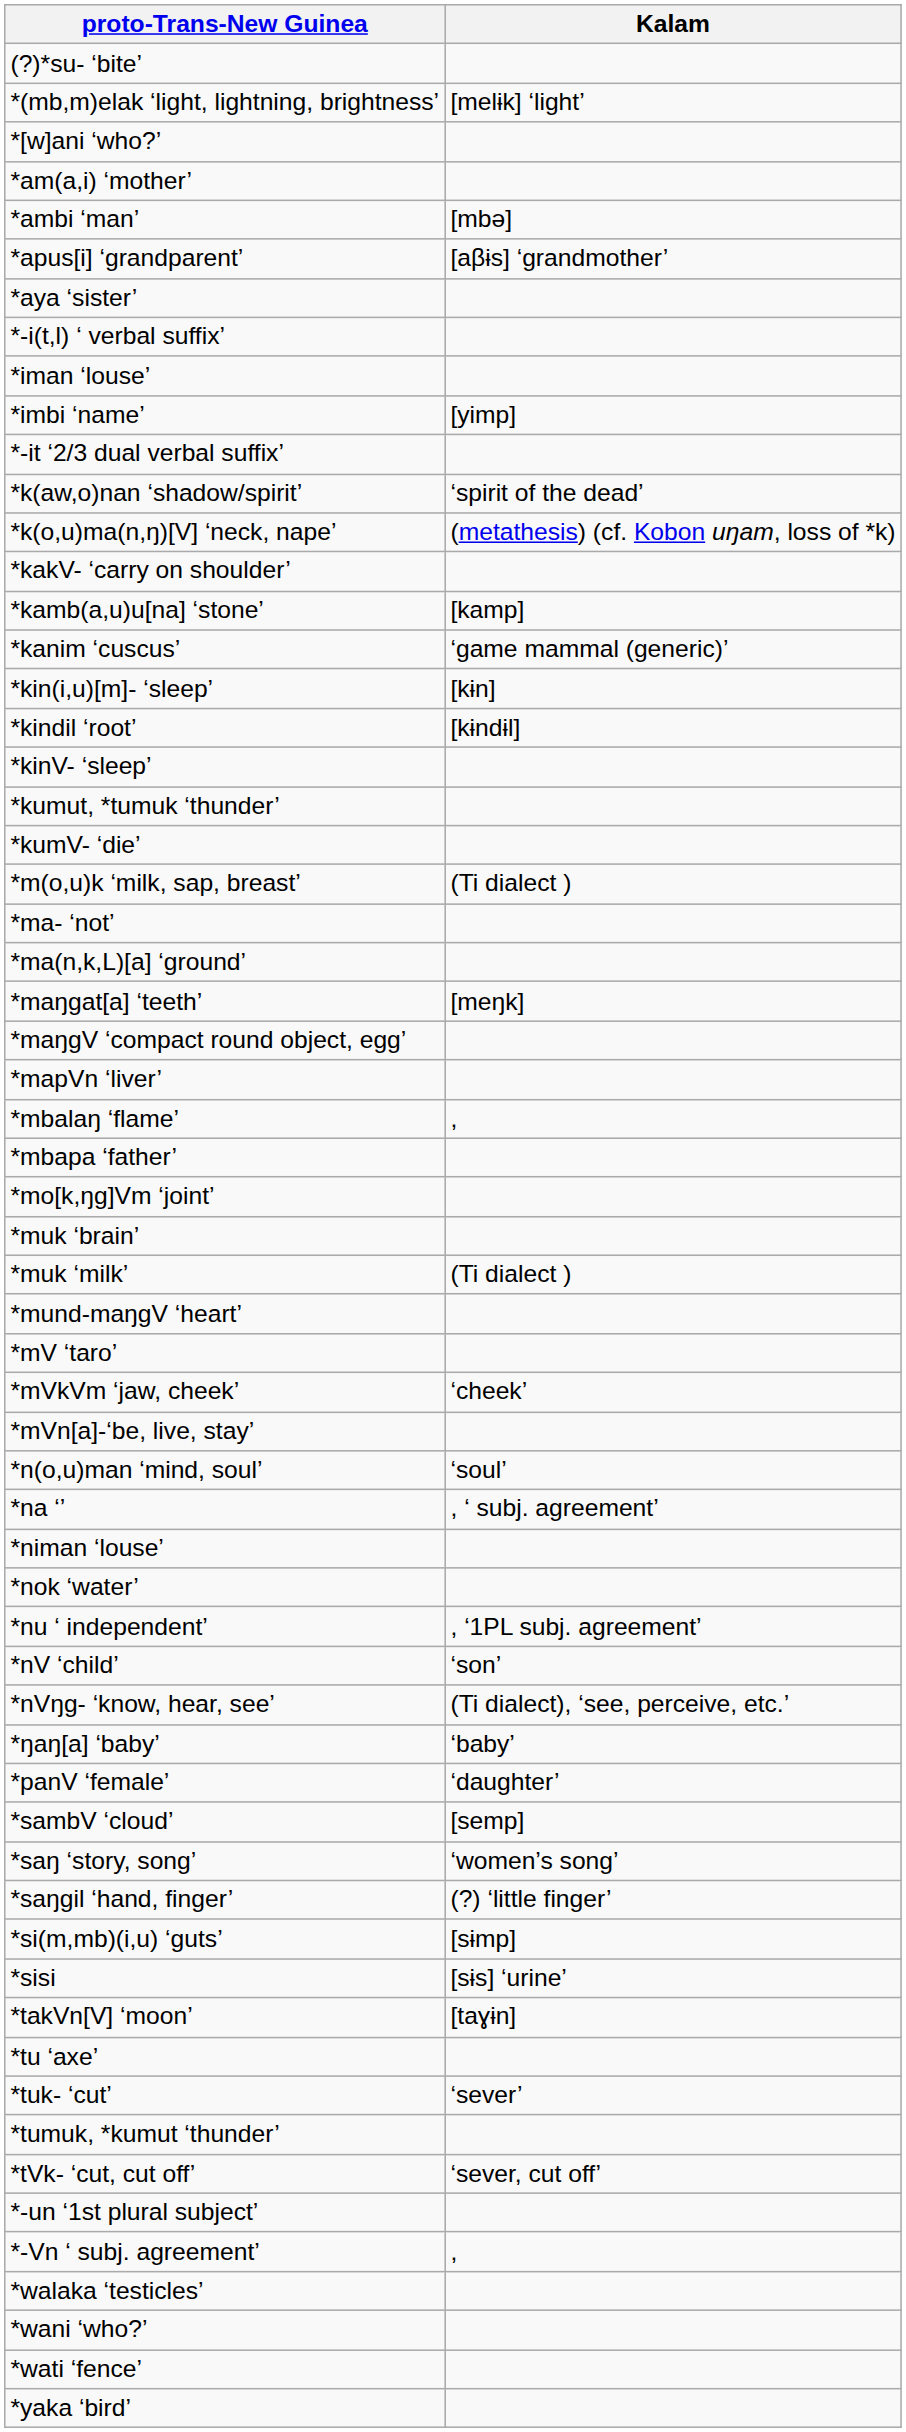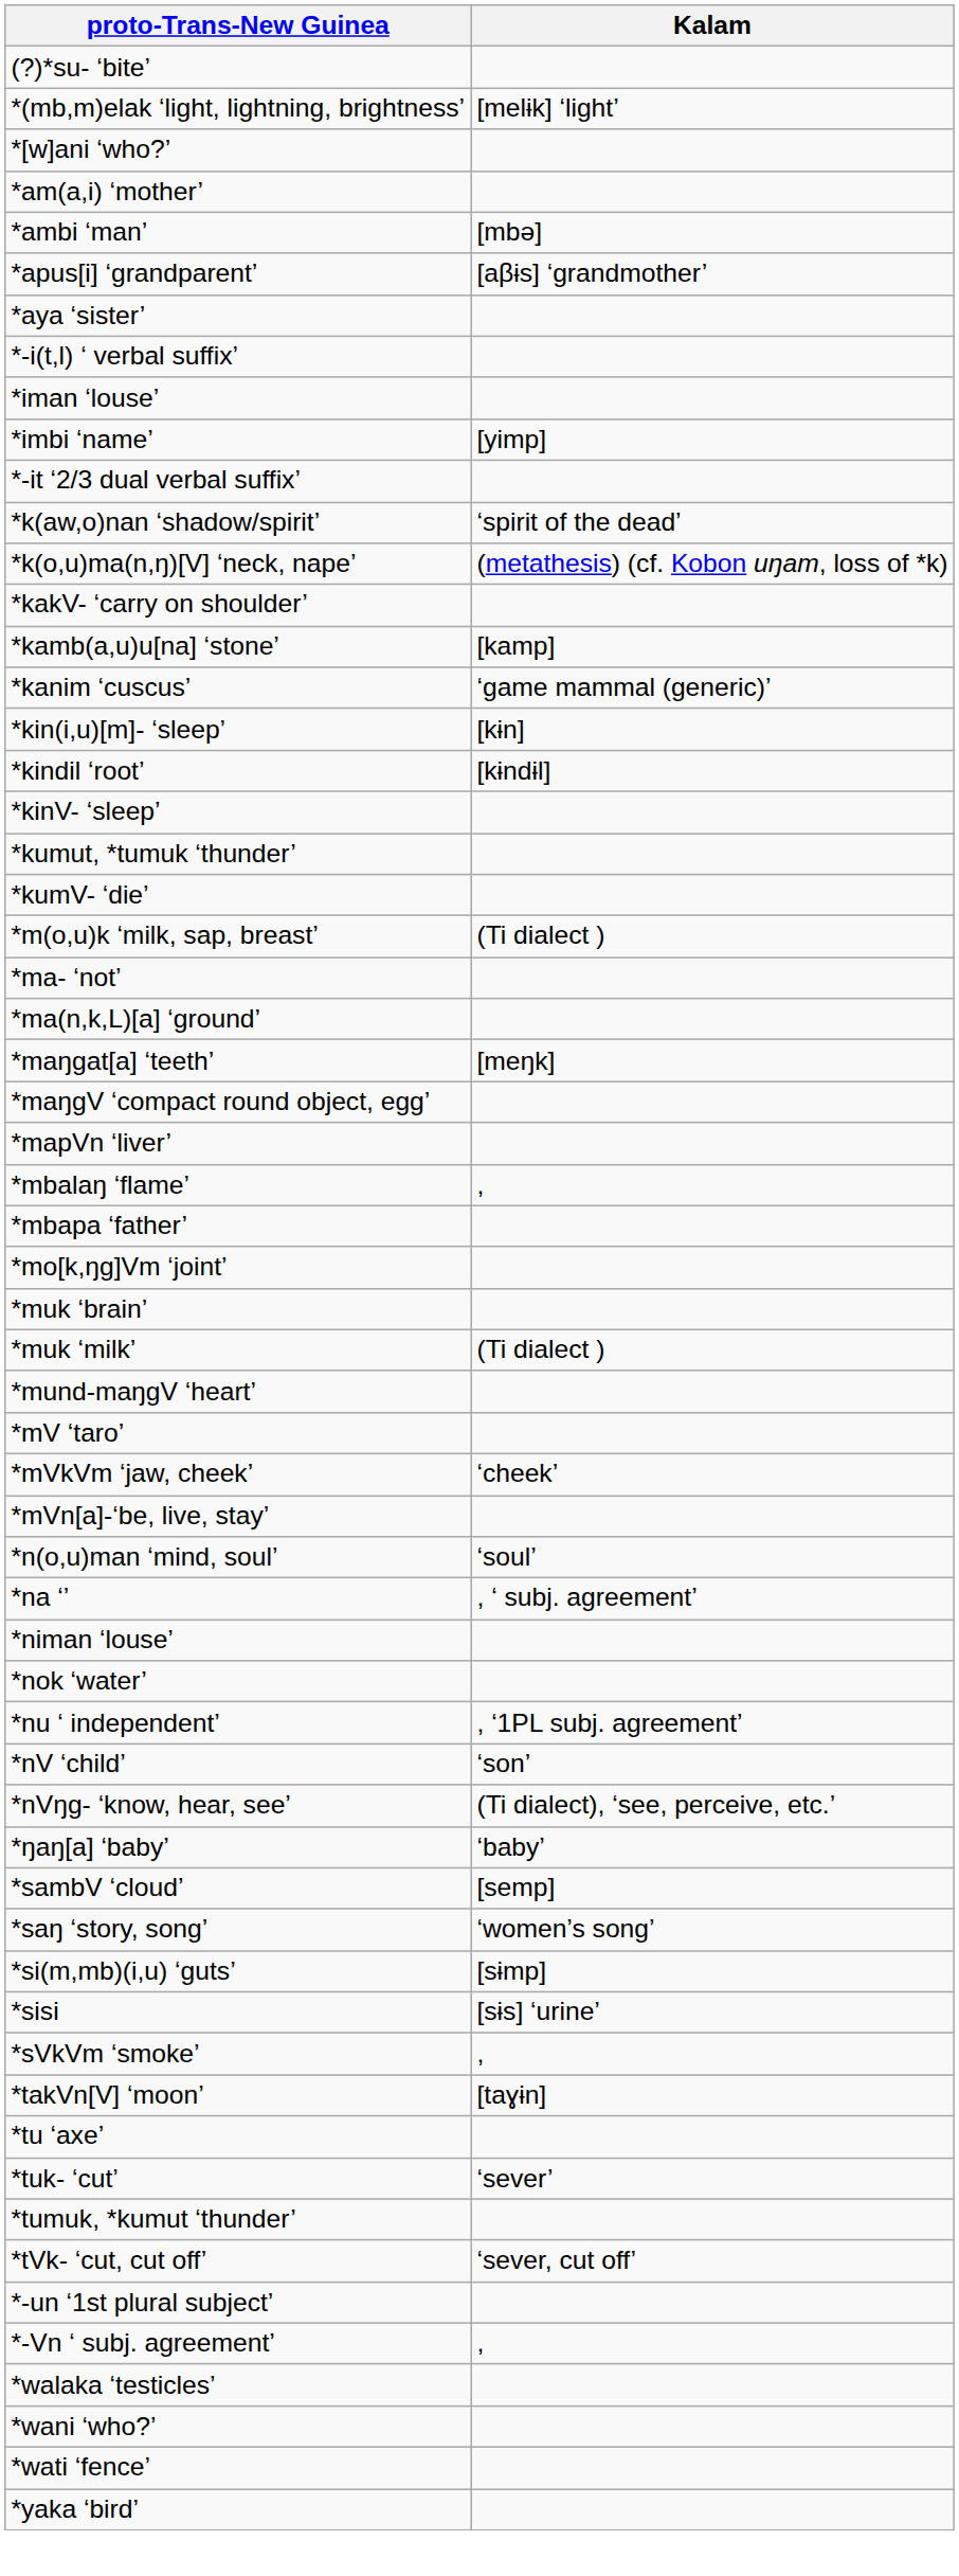- row: *panV ‘female’ | ‘daughter’
- row: *saŋgil ‘hand, finger’ | (?) ‘little finger’
+ row: *sVkVm ‘smoke’ | ,
